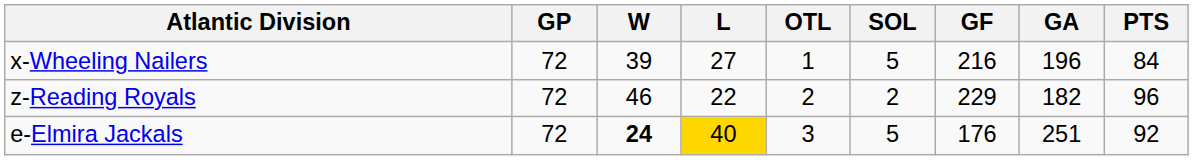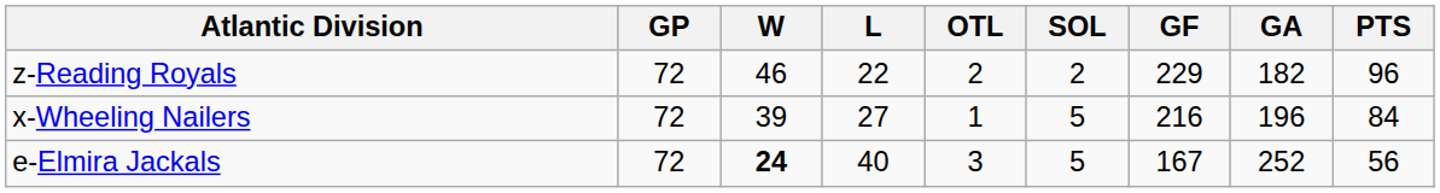rows swapped: z-Reading Royals <-> x-Wheeling Nailers
e-Elmira Jackals | L: gold background -> no background
e-Elmira Jackals | GF: 176 -> 167
e-Elmira Jackals | GA: 251 -> 252
e-Elmira Jackals | PTS: 92 -> 56
